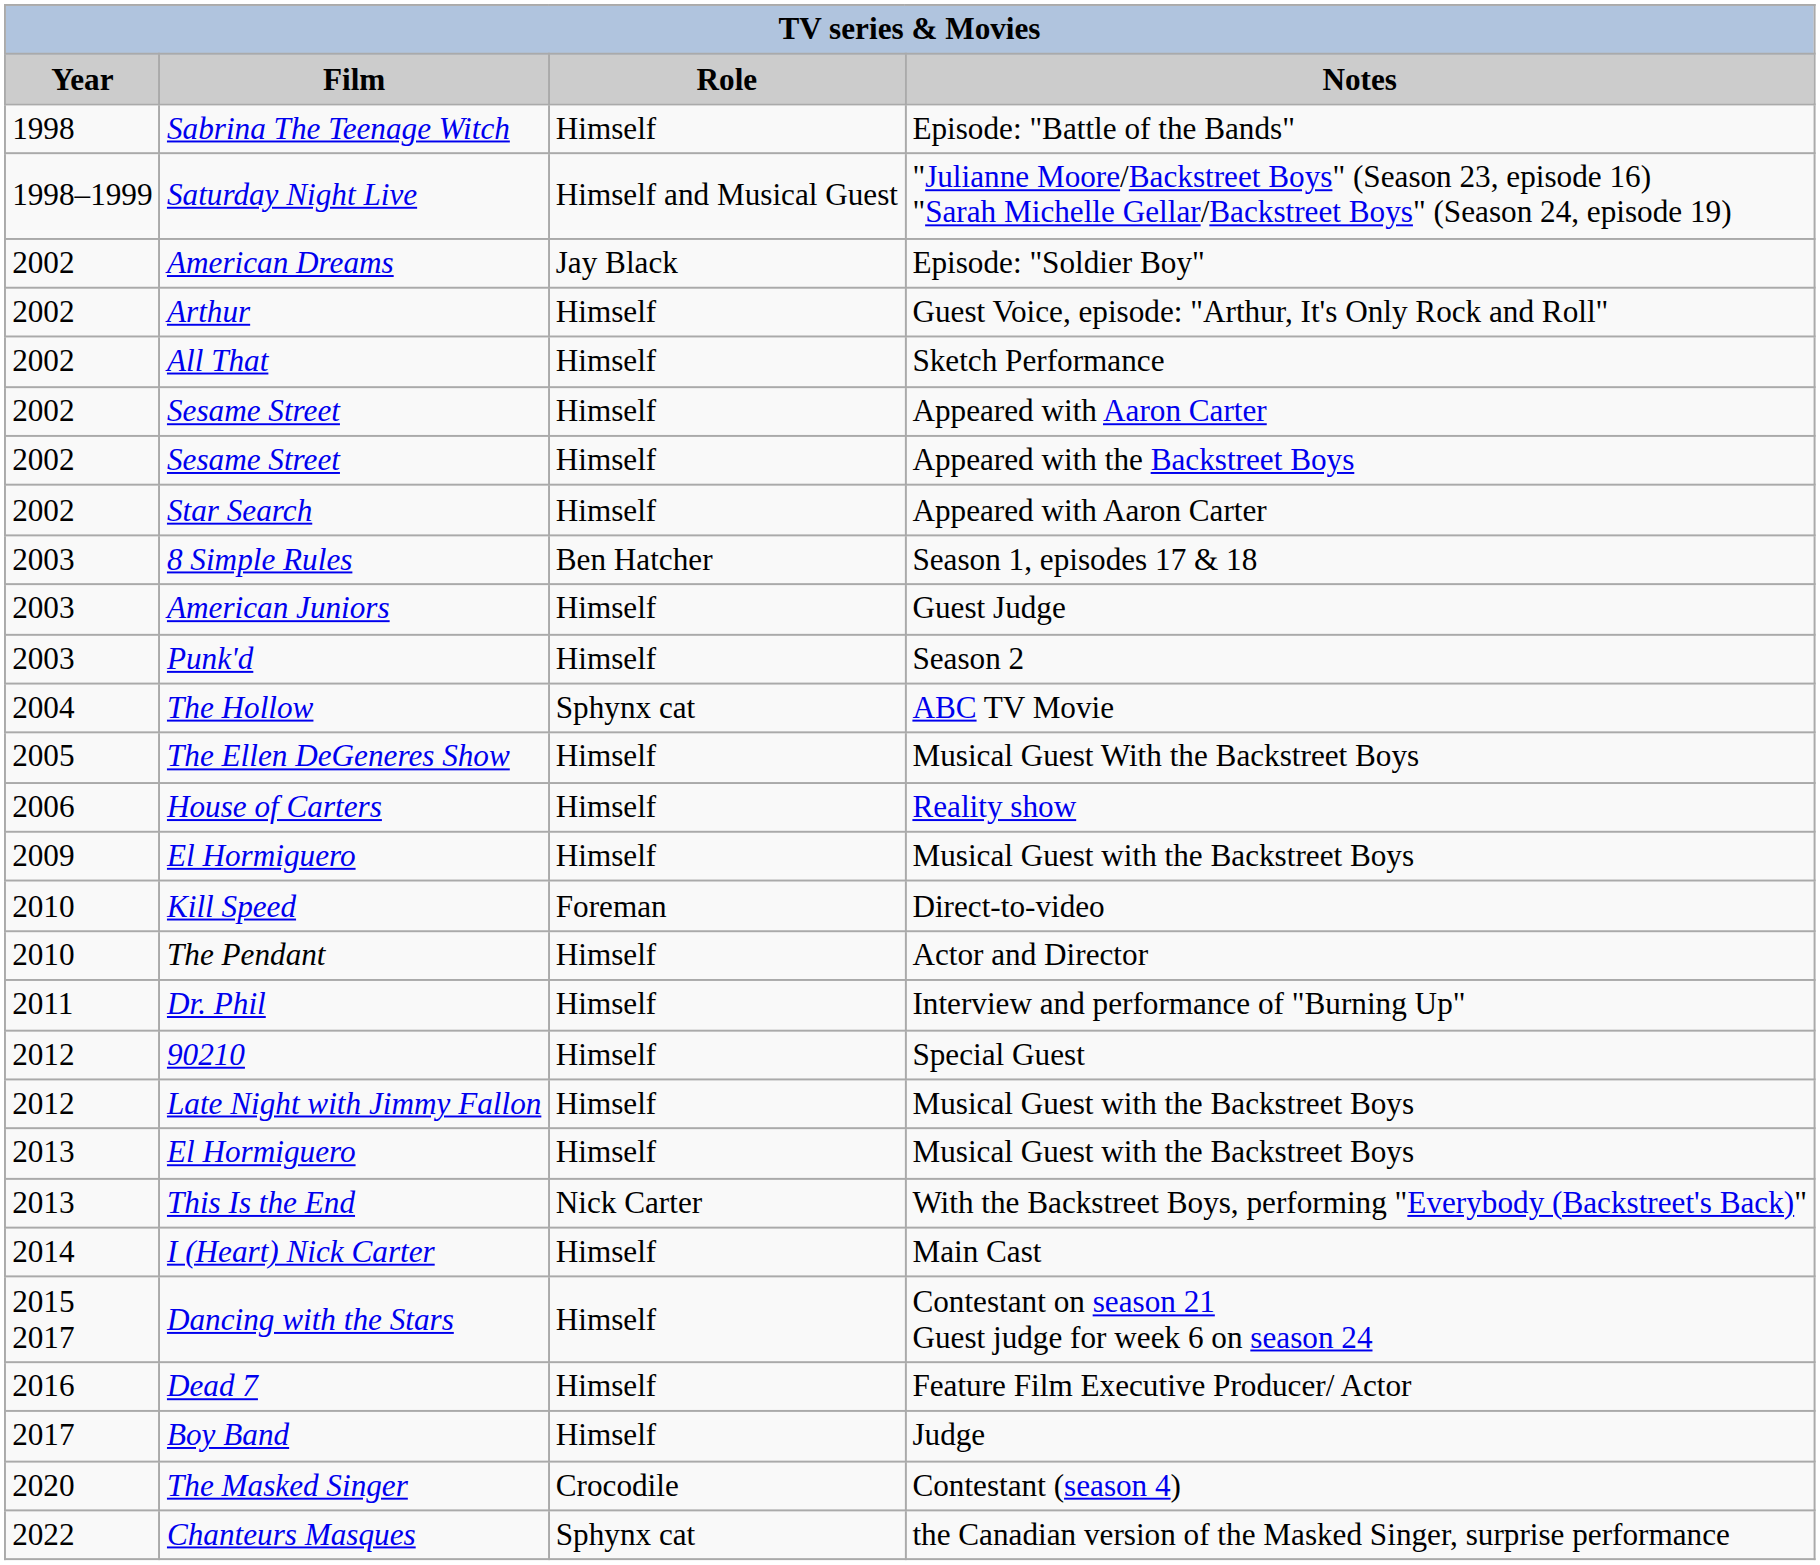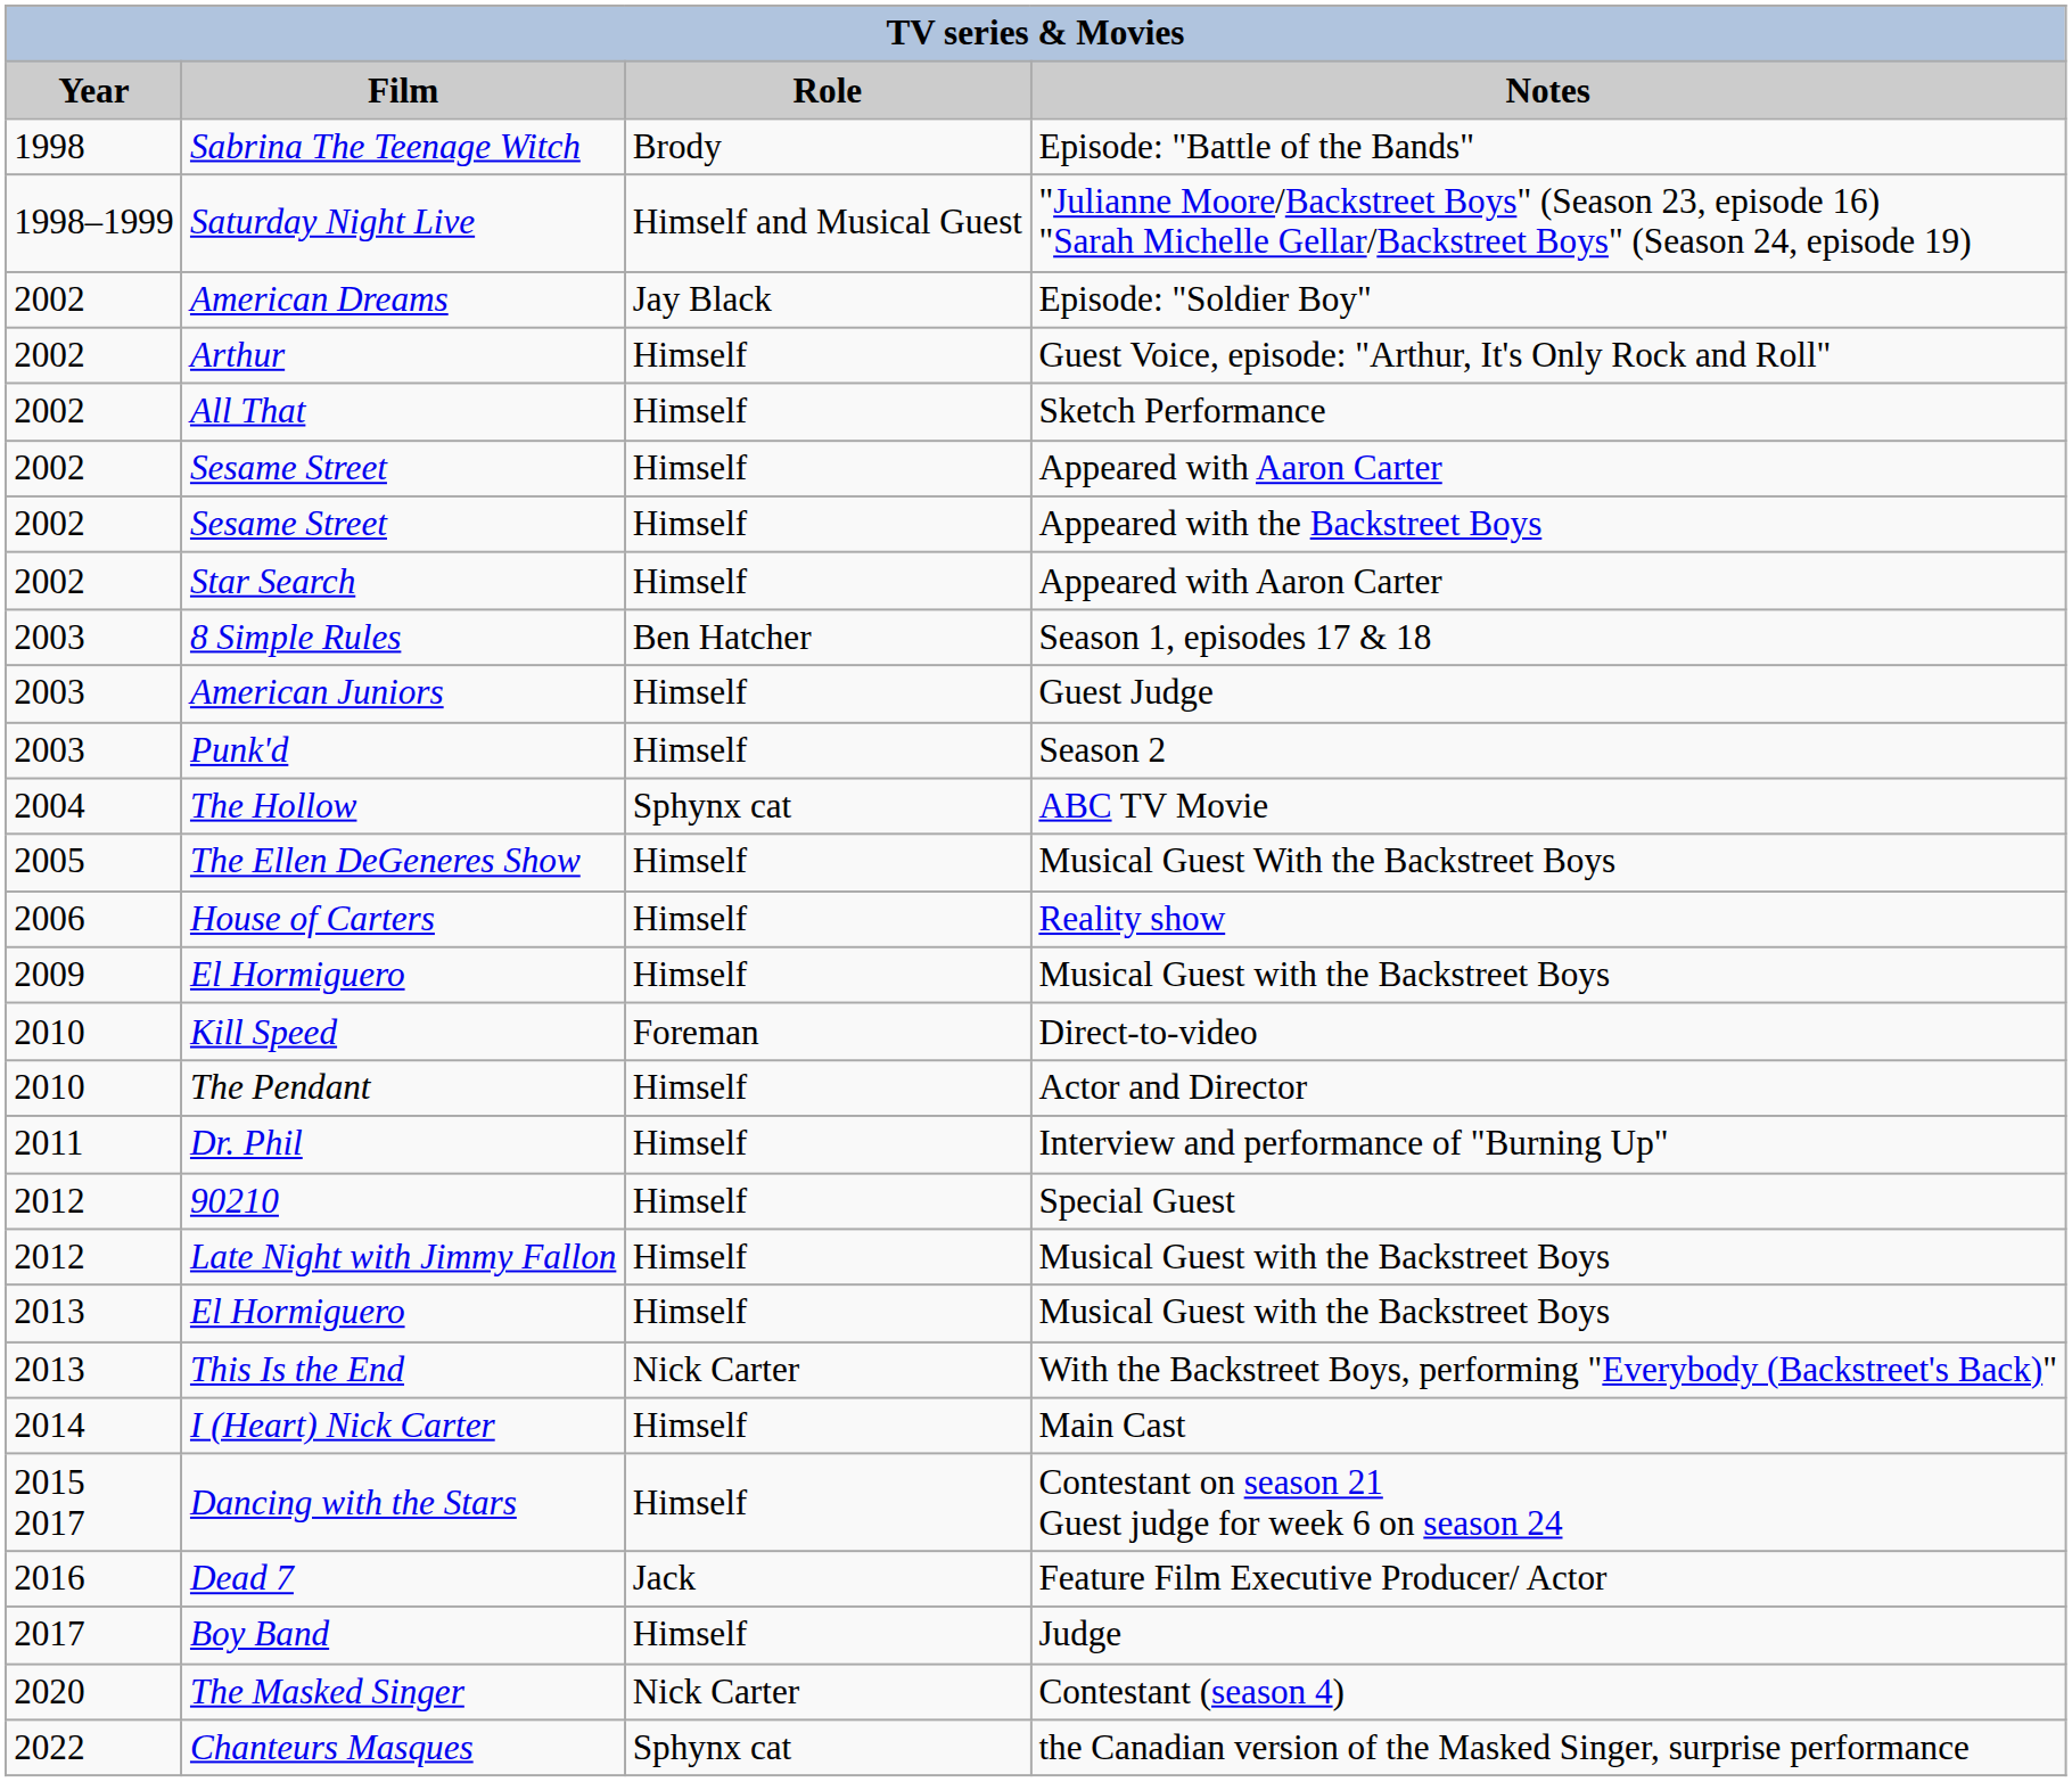Sabrina The Teenage Witch | Role: Himself -> Brody
Dead 7 | Role: Himself -> Jack
The Masked Singer | Role: Crocodile -> Nick Carter
